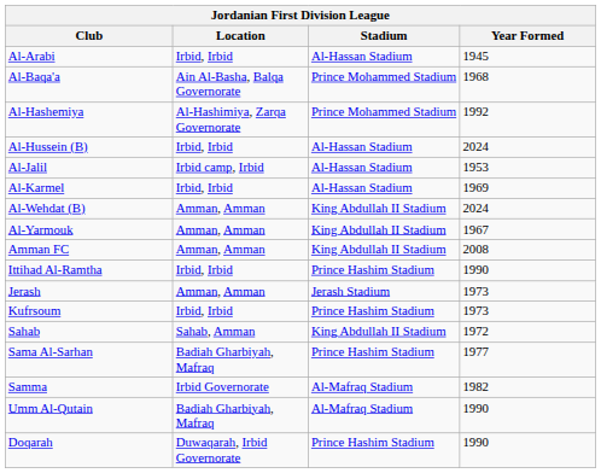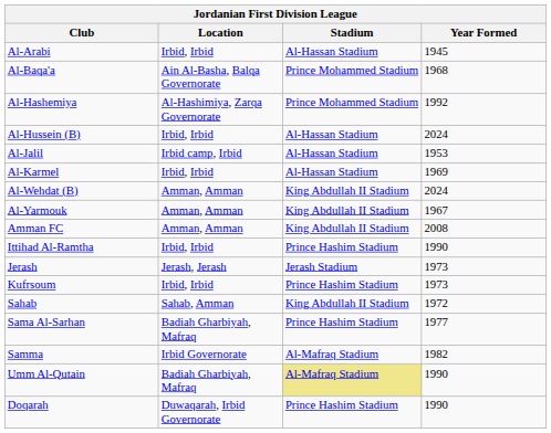Jerash | Location: Amman, Amman -> Jerash, Jerash
Umm Al-Qutain | Stadium: no background -> khaki background
